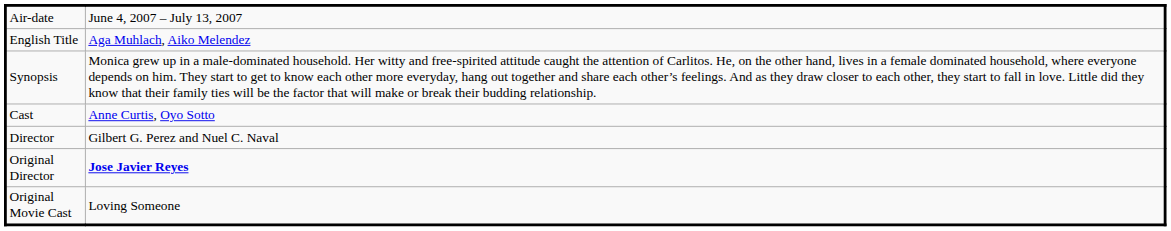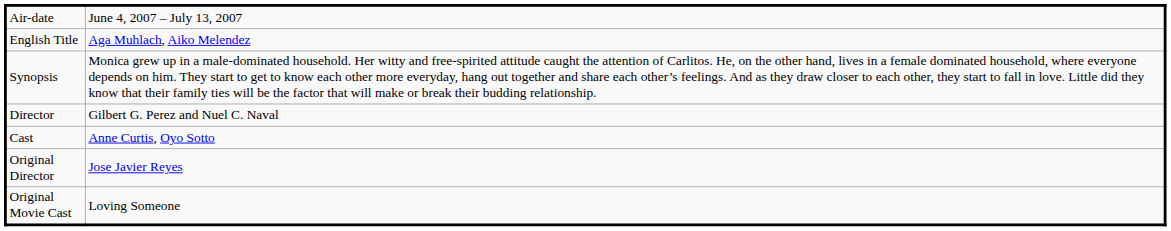rows swapped: Director <-> Cast
Original Director | column 2: bold -> normal
